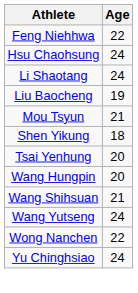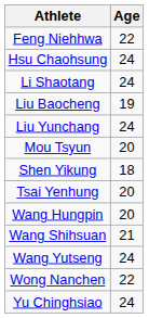+ row: Liu Yunchang | 24
Mou Tsyun | Age: 21 -> 20
